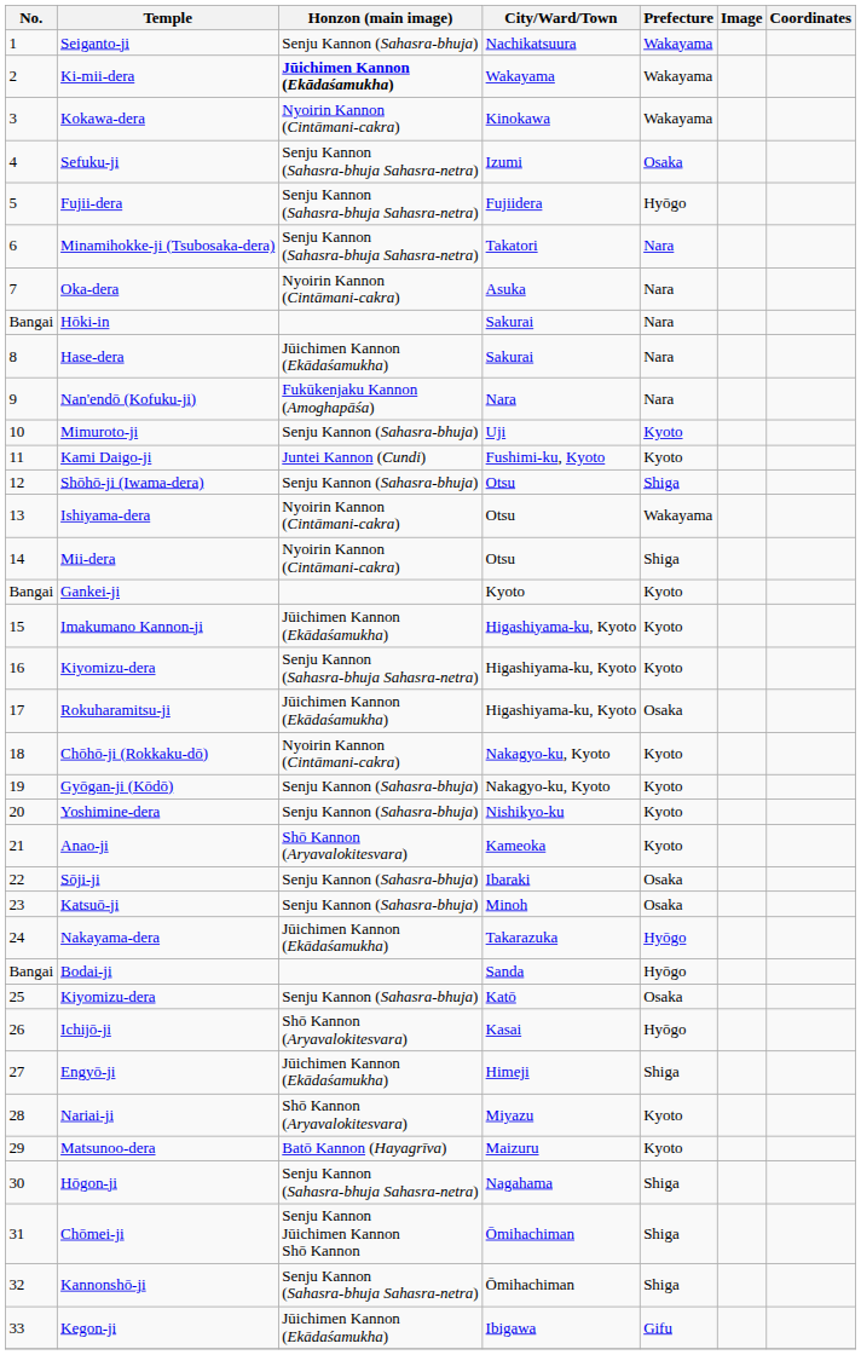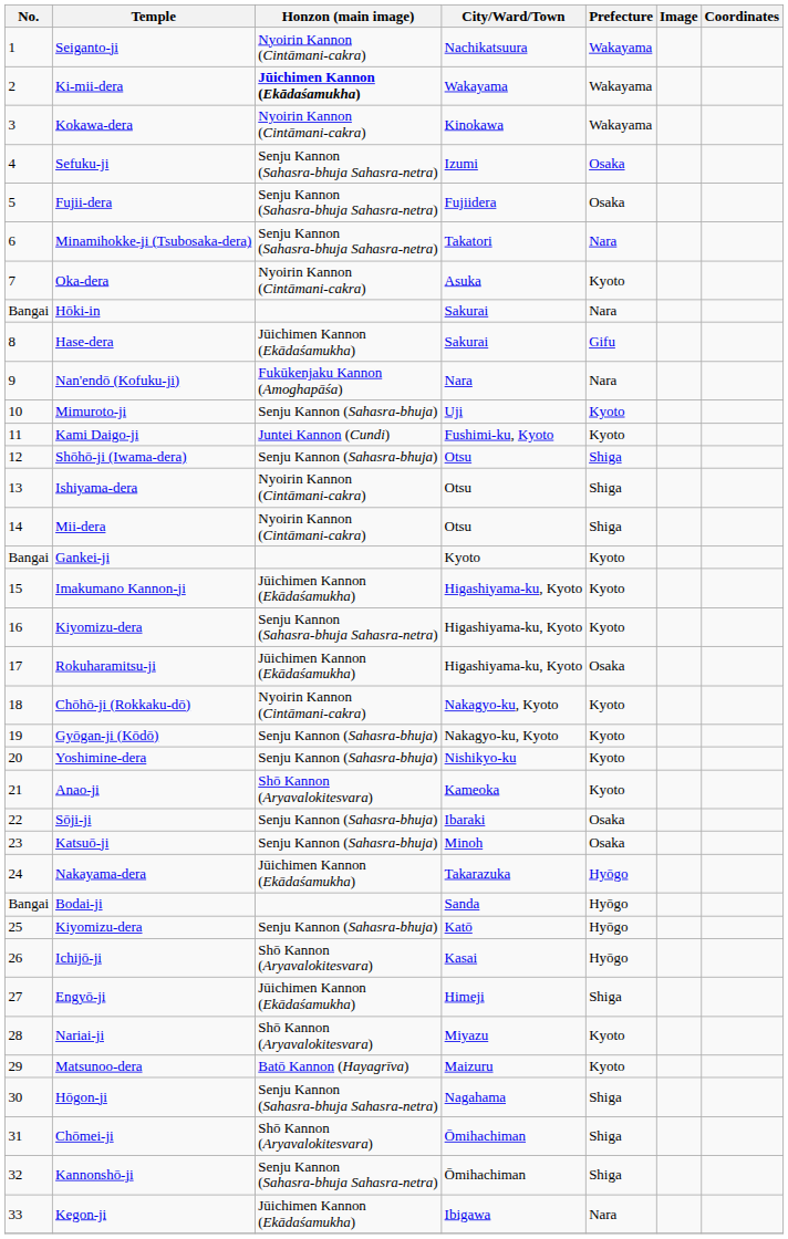Seiganto-ji | Honzon (main image): Senju Kannon (Sahasra-bhuja) -> Nyoirin Kannon (Cintāmani-cakra)
Fujii-dera | Prefecture: Hyōgo -> Osaka
Oka-dera | Prefecture: Nara -> Kyoto
Hase-dera | Prefecture: Nara -> Gifu
Ishiyama-dera | Prefecture: Wakayama -> Shiga
25 / Kiyomizu-dera | Prefecture: Osaka -> Hyōgo
Chōmei-ji | Honzon (main image): Senju Kannon Jūichimen Kannon Shō Kannon -> Shō Kannon (Aryavalokitesvara)
Kegon-ji | Prefecture: Gifu -> Nara
